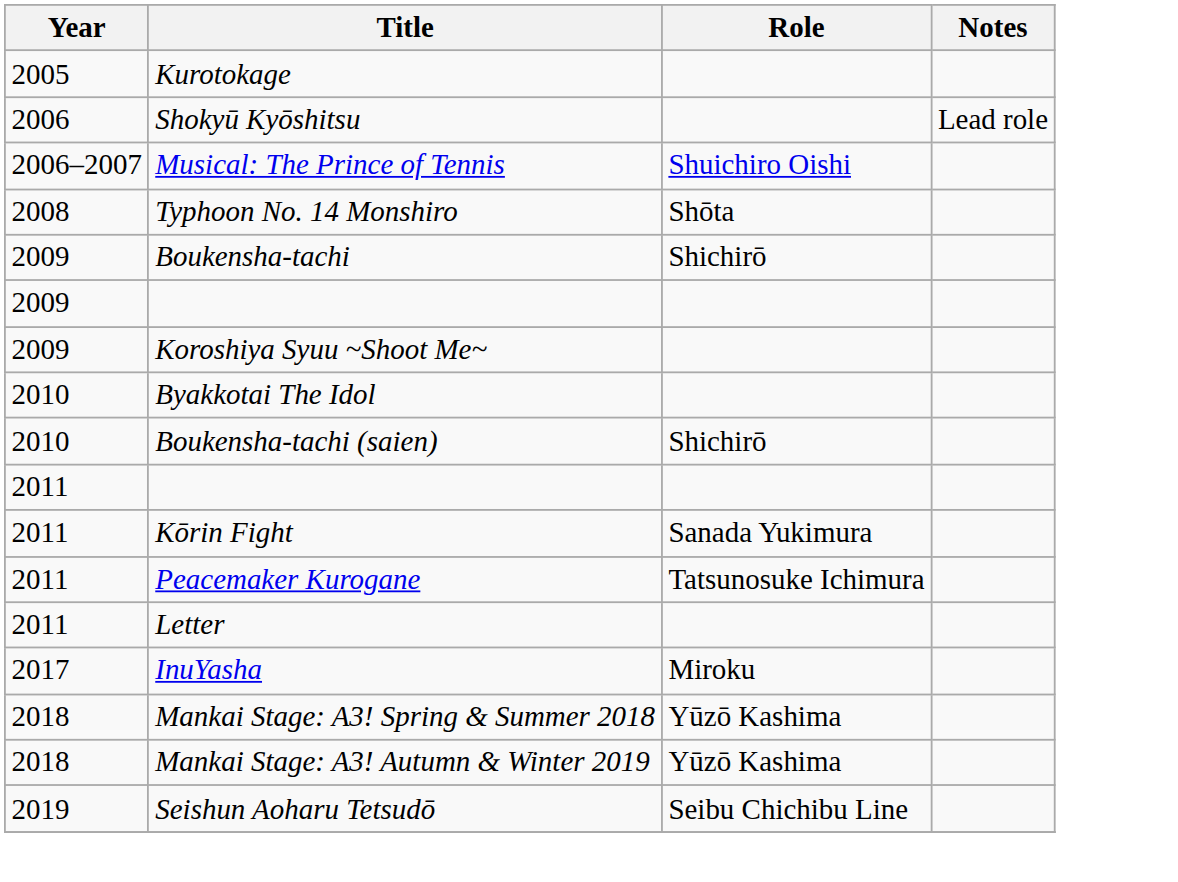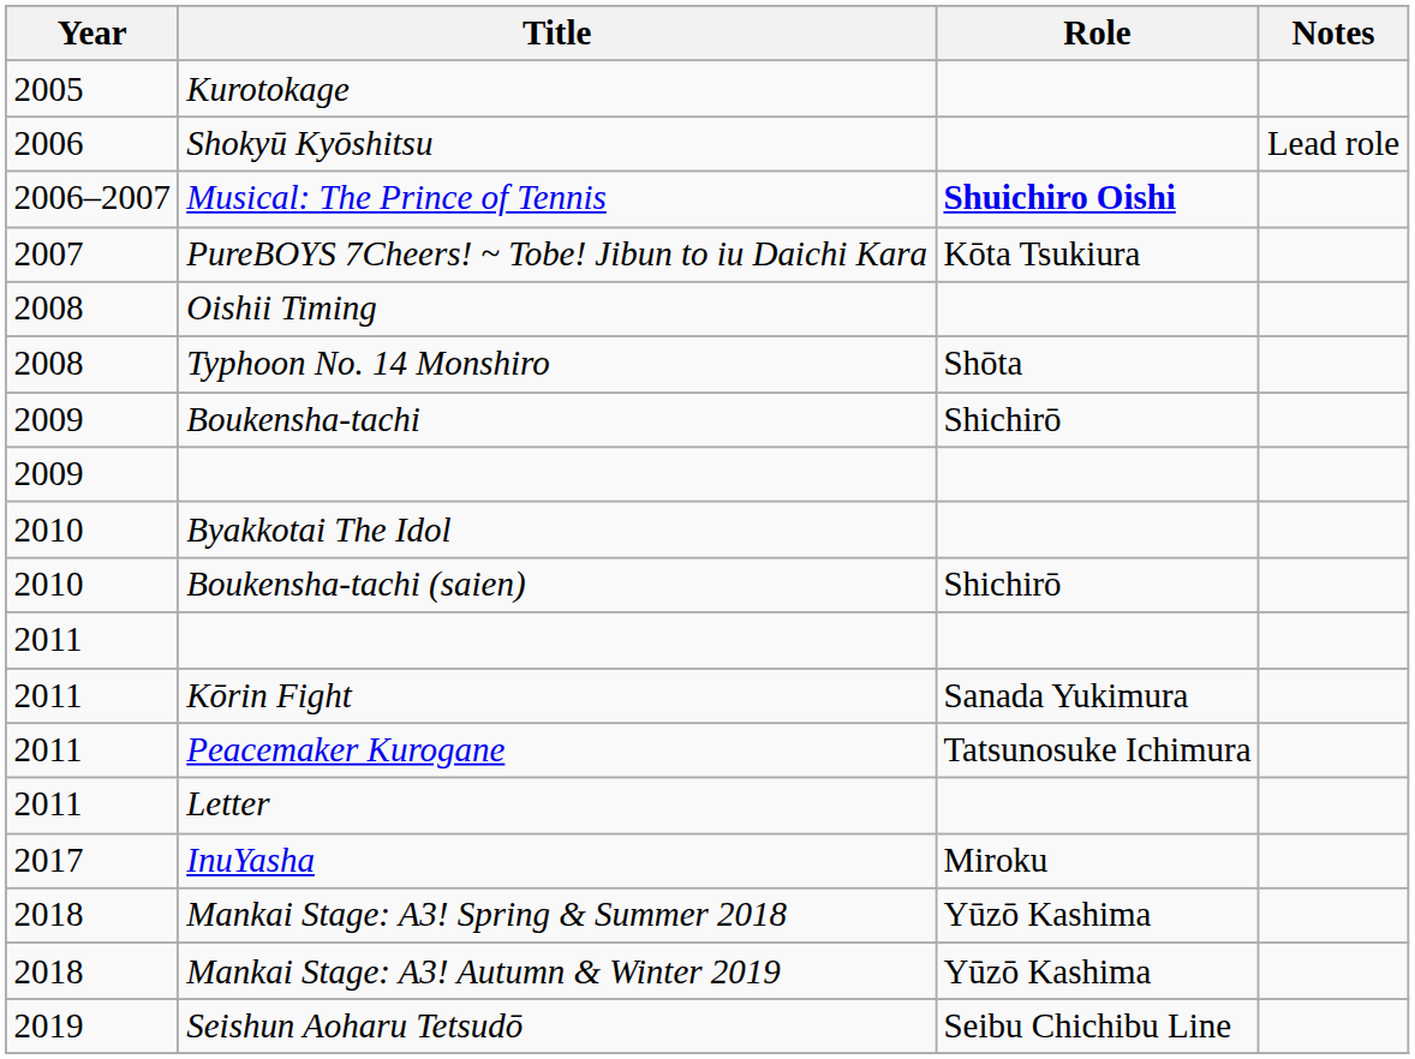Musical: The Prince of Tennis | Role: normal -> bold
+ row: 2007 | PureBOYS 7Cheers! ~ Tobe! Jibun to iu Daichi Kara | Kōta Tsukiura
+ row: 2008 | Oishii Timing
- row: 2009 | Koroshiya Syuu ~Shoot Me~
